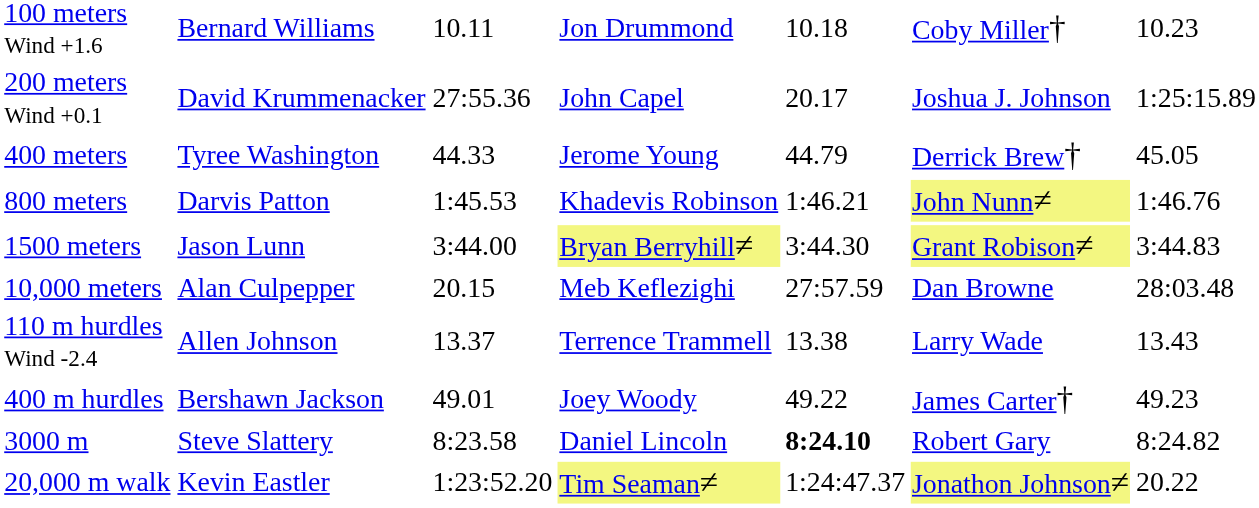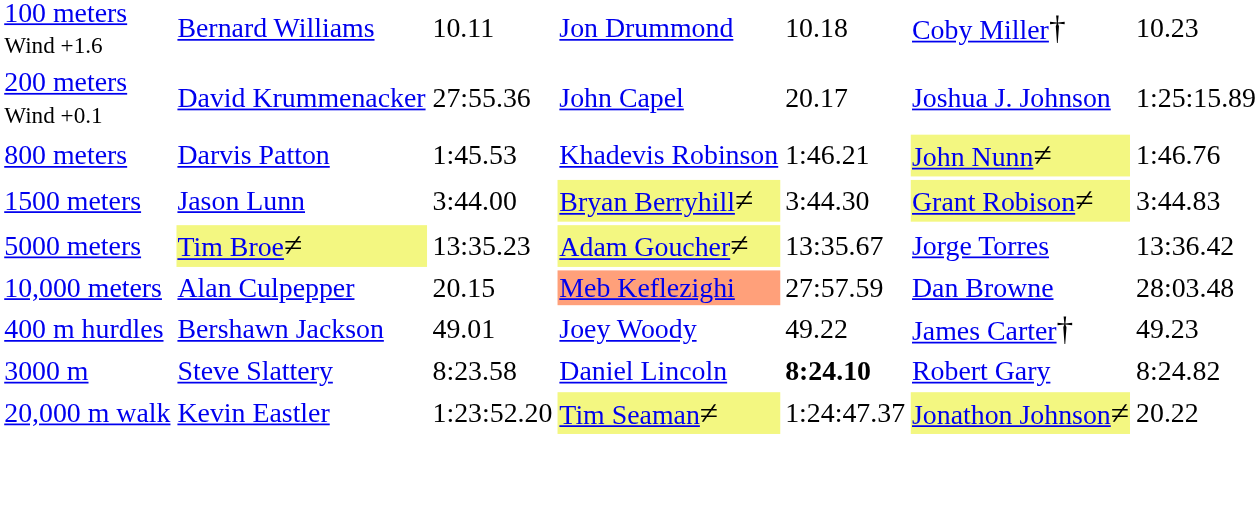- row: 400 meters | Tyree Washington | 44.33 | Jerome Young | 44.79 | Derrick Brew† | 45.05
+ row: 5000 meters | Tim Broe≠ | 13:35.23 | Adam Goucher≠ | 13:35.67 | Jorge Torres | 13:36.42
10,000 meters | column 4: no background -> lightsalmon background
- row: 110 m hurdles Wind -2.4 | Allen Johnson | 13.37 | Terrence Trammell | 13.38 | Larry Wade | 13.43
